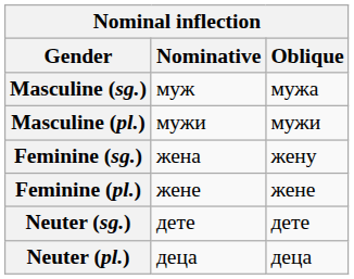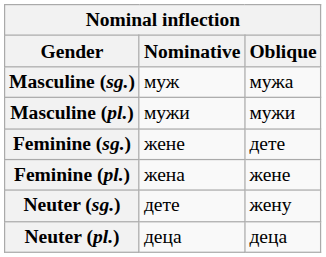Feminine (sg.) | Nominative: жена -> жене
Feminine (sg.) | Oblique: жену -> дете
Feminine (pl.) | Nominative: жене -> жена
Neuter (sg.) | Oblique: дете -> жену
